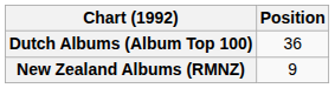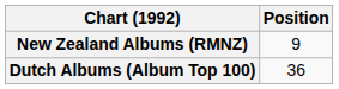rows swapped: Dutch Albums (Album Top 100) <-> New Zealand Albums (RMNZ)
